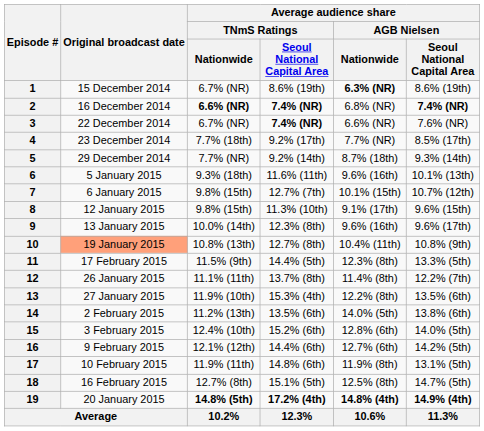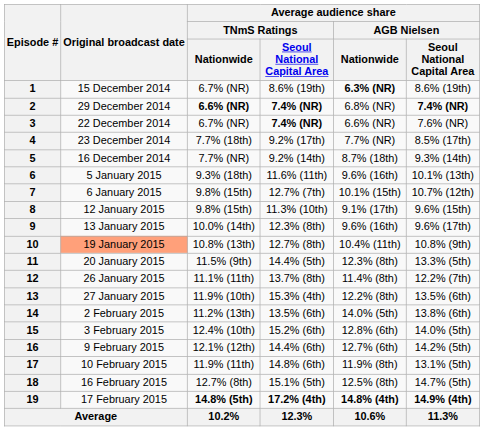2 | Original broadcast date: 16 December 2014 -> 29 December 2014
5 | Original broadcast date: 29 December 2014 -> 16 December 2014
11 | Original broadcast date: 17 February 2015 -> 20 January 2015
19 | Original broadcast date: 20 January 2015 -> 17 February 2015
